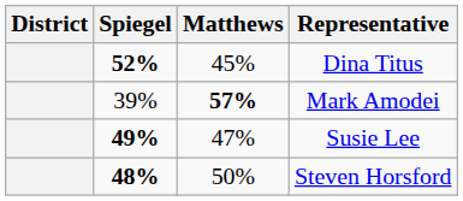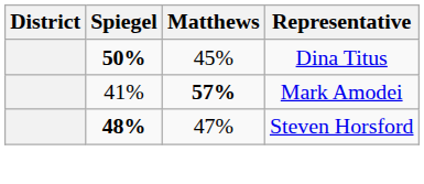Dina Titus | Spiegel: 52% -> 50%
Mark Amodei | Spiegel: 39% -> 41%
- row: 49% | 47% | Susie Lee
Steven Horsford | Matthews: 50% -> 47%
